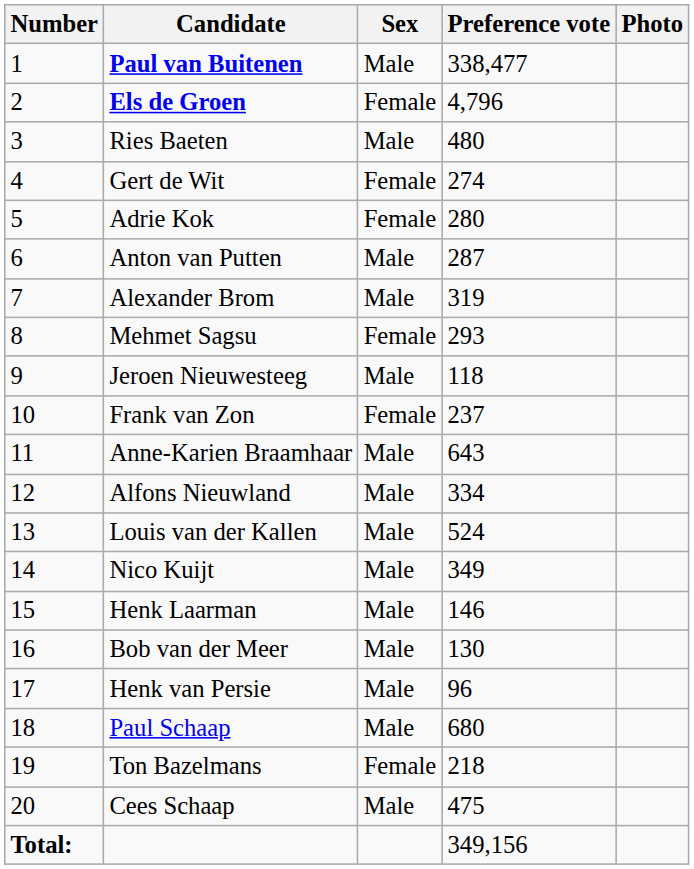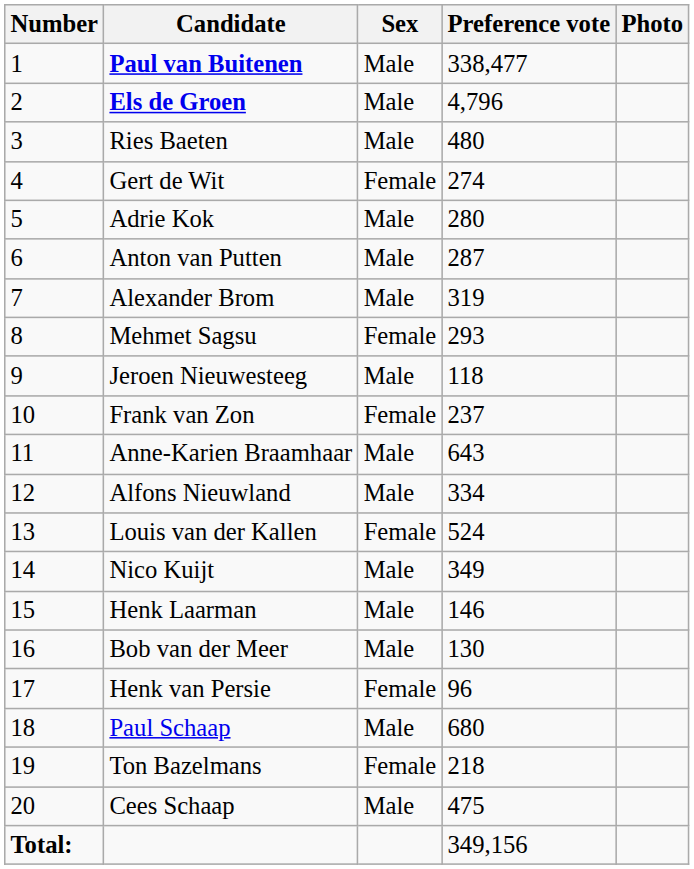Els de Groen | Sex: Female -> Male
Adrie Kok | Sex: Female -> Male
Louis van der Kallen | Sex: Male -> Female
Henk van Persie | Sex: Male -> Female
